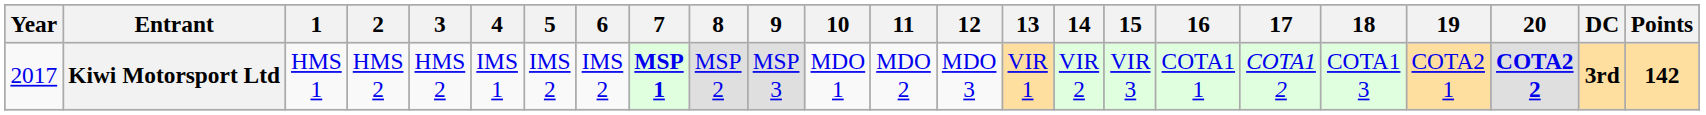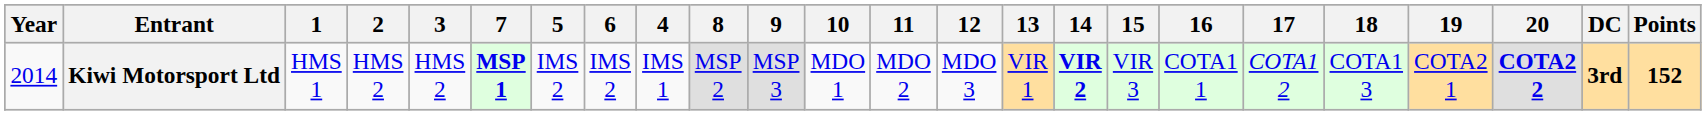columns swapped: 4 <-> 7
Kiwi Motorsport Ltd | Year: 2017 -> 2014
Kiwi Motorsport Ltd | 14: normal -> bold
Kiwi Motorsport Ltd | Points: 142 -> 152
